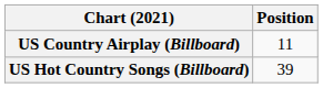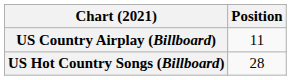US Hot Country Songs (Billboard) | Position: 39 -> 28
